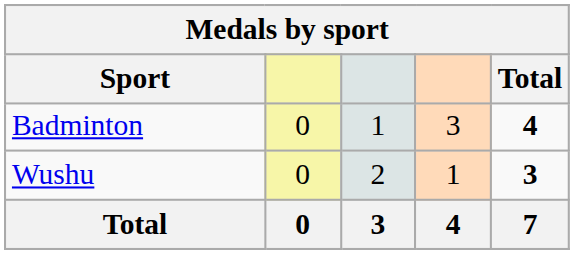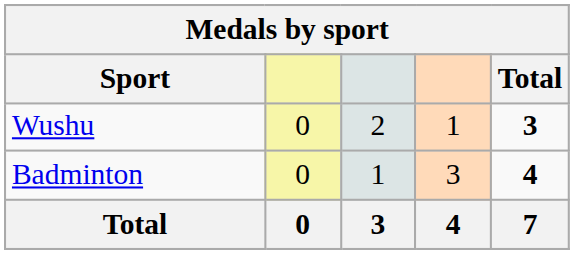rows swapped: Badminton <-> Wushu
